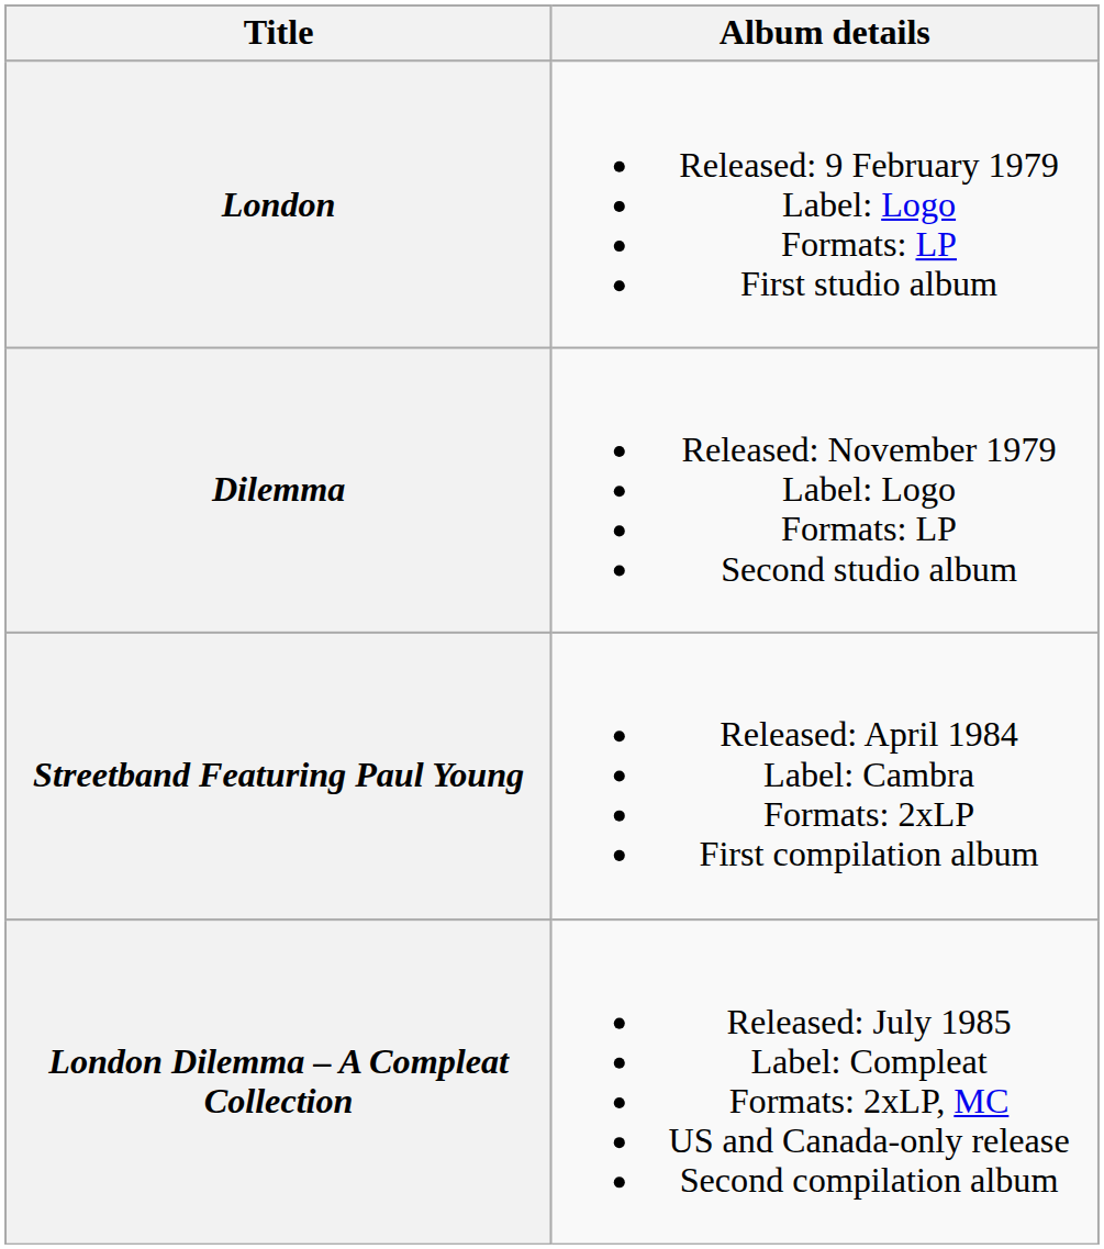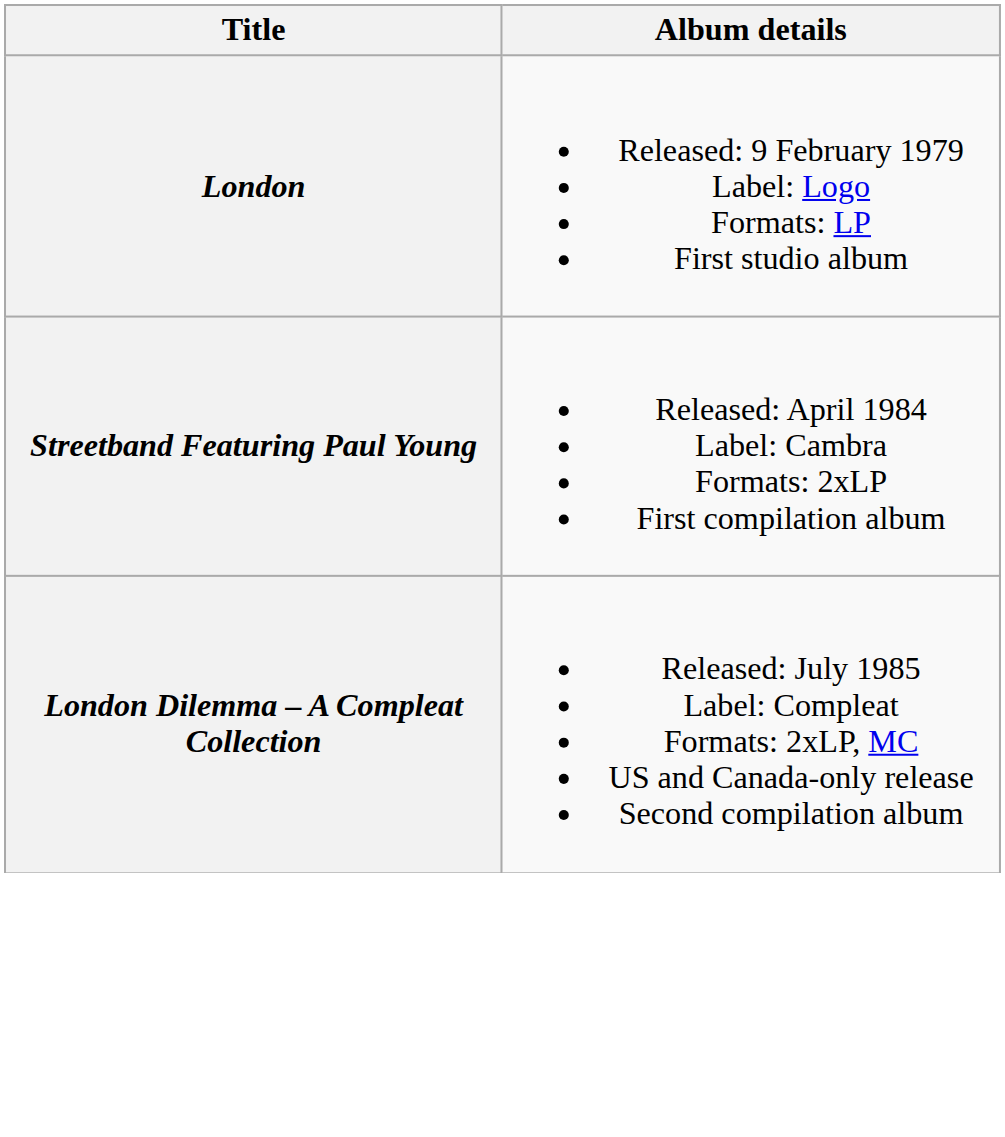- row: Dilemma | Released: November 1979 Label: Logo Formats: LP Second studio album
